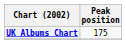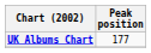UK Albums Chart | Peak position: 175 -> 177
